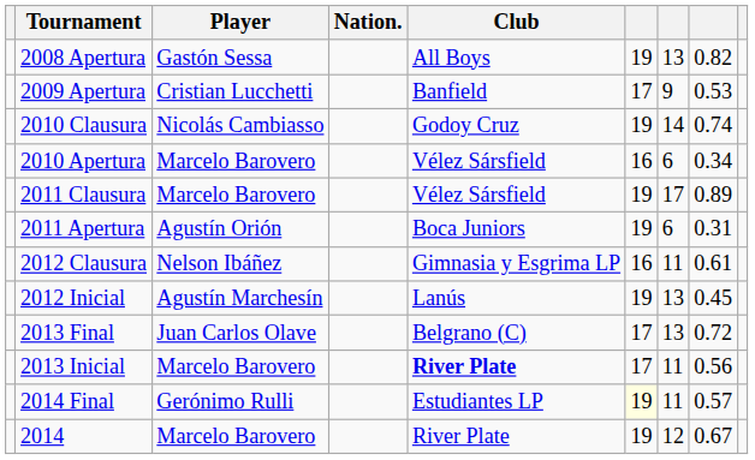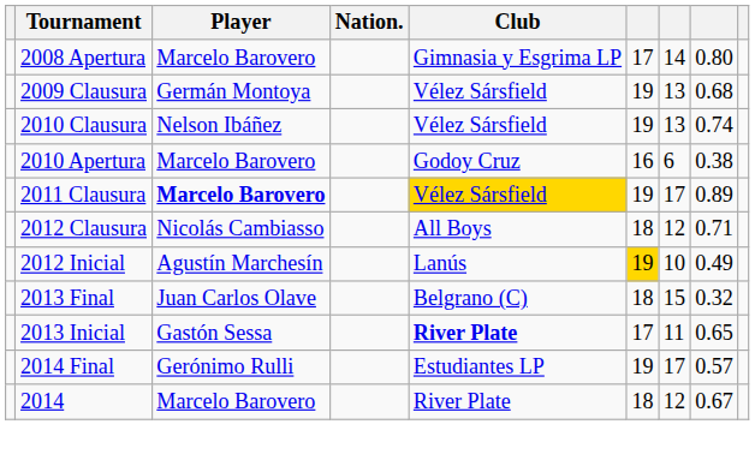2008 Apertura | Player: Gastón Sessa -> Marcelo Barovero
2008 Apertura | Club: All Boys -> Gimnasia y Esgrima LP
2008 Apertura | column 6: 19 -> 17
2008 Apertura | column 7: 13 -> 14
2008 Apertura | column 8: 0.82 -> 0.80
+ row: 2009 Clausura | Germán Montoya | Vélez Sársfield | 19 | 13 | 0.68
- row: 2009 Apertura | Cristian Lucchetti | Banfield | 17 | 9 | 0.53
2010 Clausura | Player: Nicolás Cambiasso -> Nelson Ibáñez
2010 Clausura | Club: Godoy Cruz -> Vélez Sársfield
2010 Clausura | column 7: 14 -> 13
2010 Apertura | Club: Vélez Sársfield -> Godoy Cruz
2010 Apertura | column 8: 0.34 -> 0.38
2011 Clausura | Player: normal -> bold
2011 Clausura | Club: no background -> gold background
- row: 2011 Apertura | Agustín Orión | Boca Juniors | 19 | 6 | 0.31
2012 Clausura | Player: Nelson Ibáñez -> Nicolás Cambiasso
2012 Clausura | Club: Gimnasia y Esgrima LP -> All Boys
2012 Clausura | column 6: 16 -> 18
2012 Clausura | column 7: 11 -> 12
2012 Clausura | column 8: 0.61 -> 0.71
2012 Inicial | column 6: no background -> gold background
2012 Inicial | column 7: 13 -> 10
2012 Inicial | column 8: 0.45 -> 0.49
2013 Final | column 6: 17 -> 18
2013 Final | column 7: 13 -> 15
2013 Final | column 8: 0.72 -> 0.32
2013 Inicial | Player: Marcelo Barovero -> Gastón Sessa
2013 Inicial | column 8: 0.56 -> 0.65
2014 Final | column 6: lightyellow background -> no background
2014 Final | column 7: 11 -> 17
2014 | column 6: 19 -> 18
